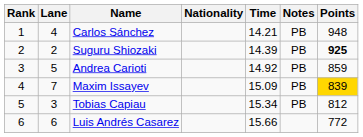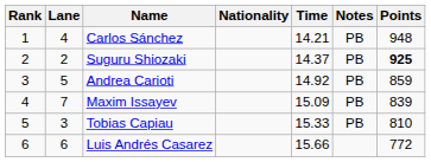Suguru Shiozaki | Time: 14.39 -> 14.37
Maxim Issayev | Points: gold background -> no background
Tobias Capiau | Time: 15.34 -> 15.33
Tobias Capiau | Points: 812 -> 810
